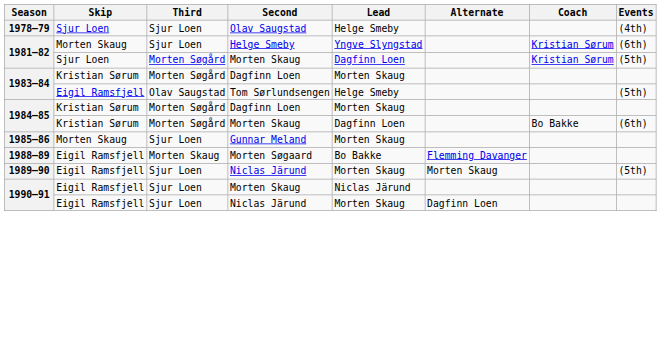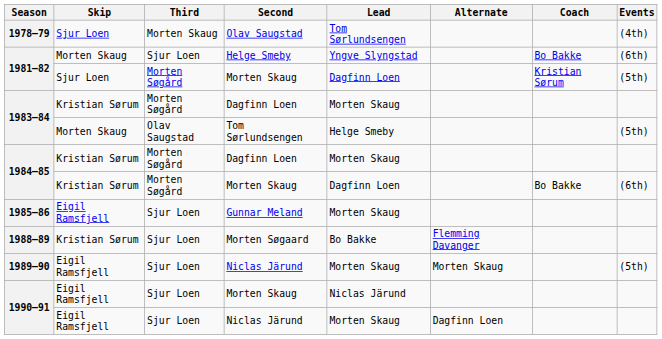1978–79 | Third: Sjur Loen -> Morten Skaug
1978–79 | Lead: Helge Smeby -> Tom Sørlundsengen
1981–82 / Helge Smeby | Coach: Kristian Sørum -> Bo Bakke
1983–84 / Tom Sørlundsengen | Skip: Eigil Ramsfjell -> Morten Skaug
1985–86 | Skip: Morten Skaug -> Eigil Ramsfjell
1988–89 | Skip: Eigil Ramsfjell -> Kristian Sørum
1988–89 | Third: Morten Skaug -> Sjur Loen
